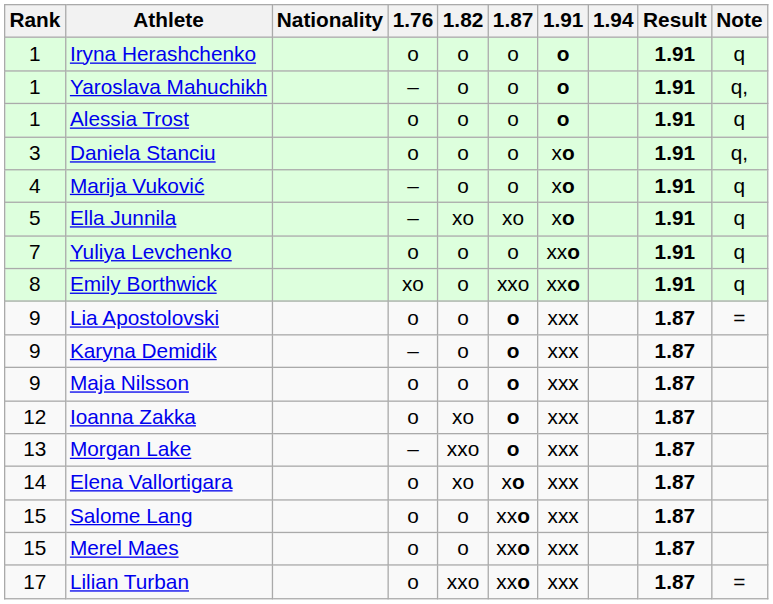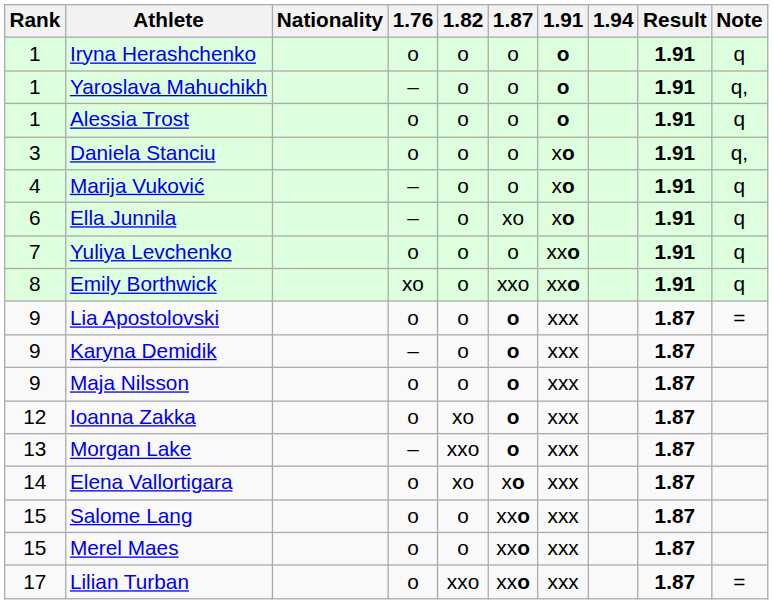Ella Junnila | Rank: 5 -> 6
Ella Junnila | 1.82: xo -> o
